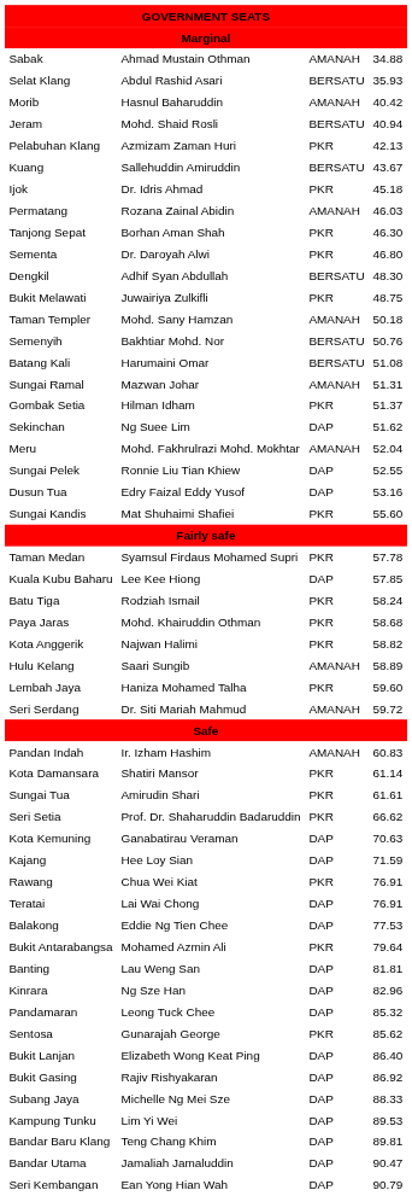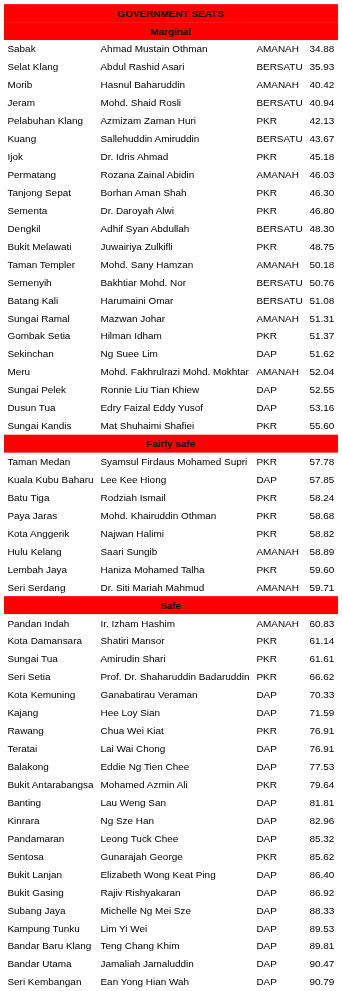Seri Serdang | column 4: 59.72 -> 59.71
Kota Kemuning | column 4: 70.63 -> 70.33
